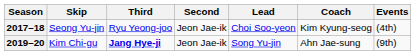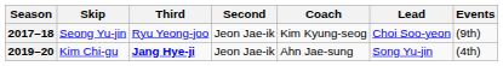columns swapped: Lead <-> Coach
2017–18 | Events: (4th) -> (9th)
2019–20 | Events: (9th) -> (4th)
